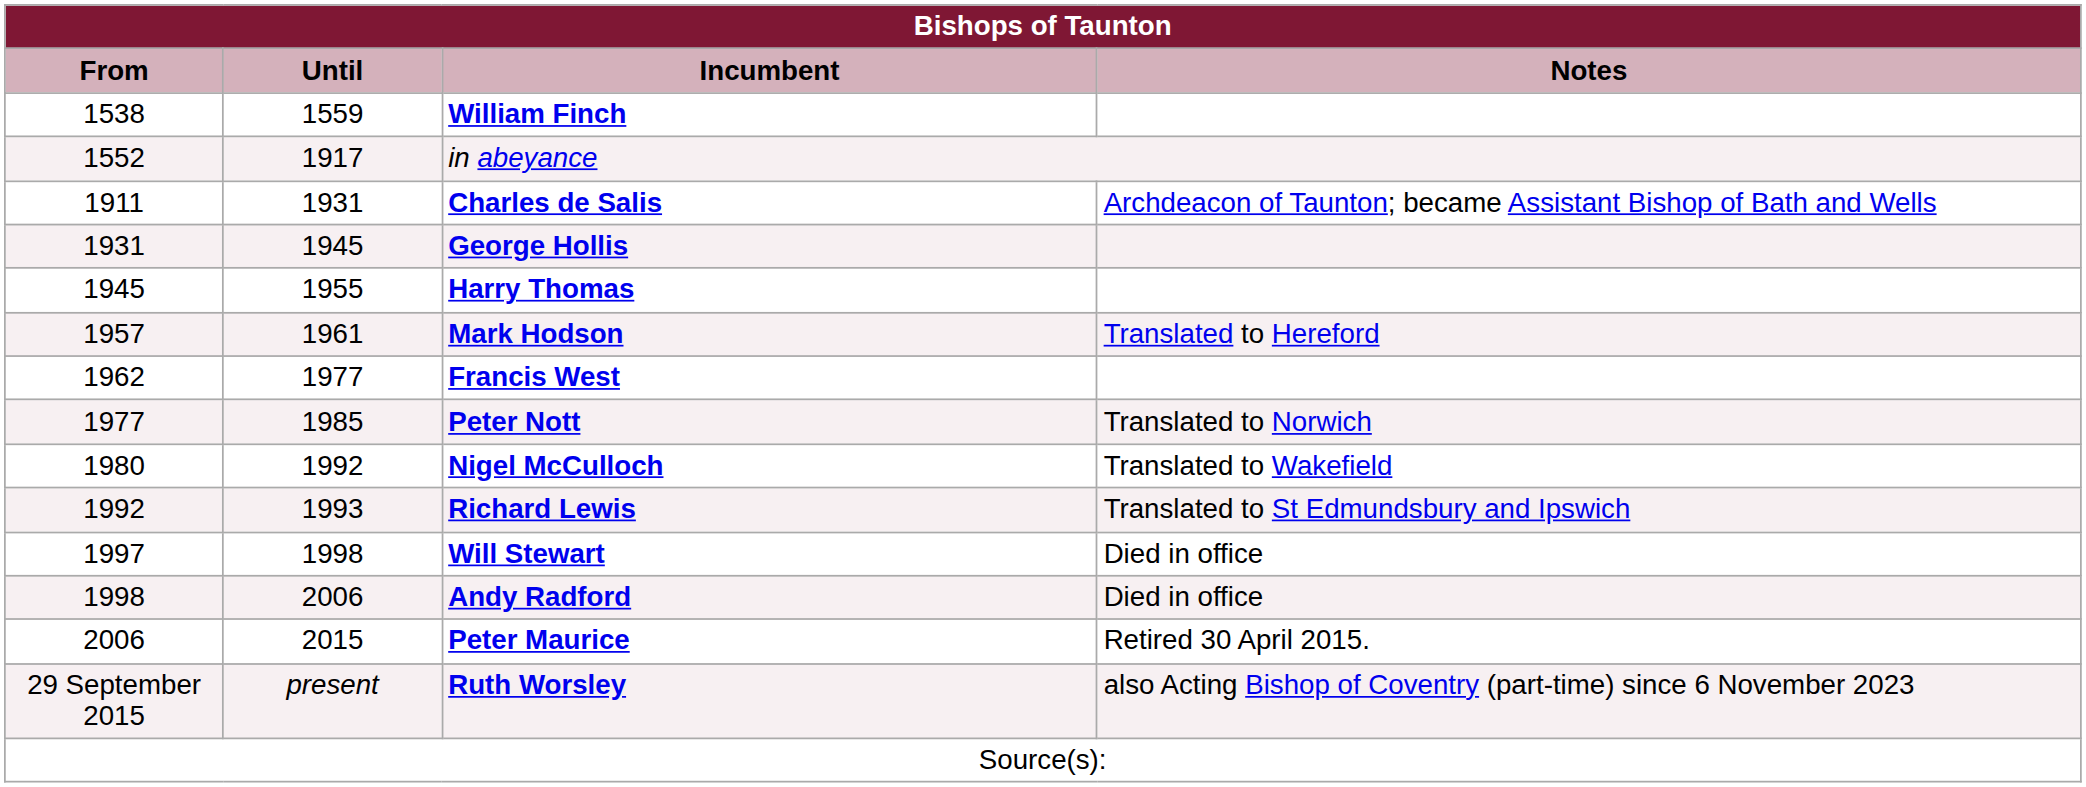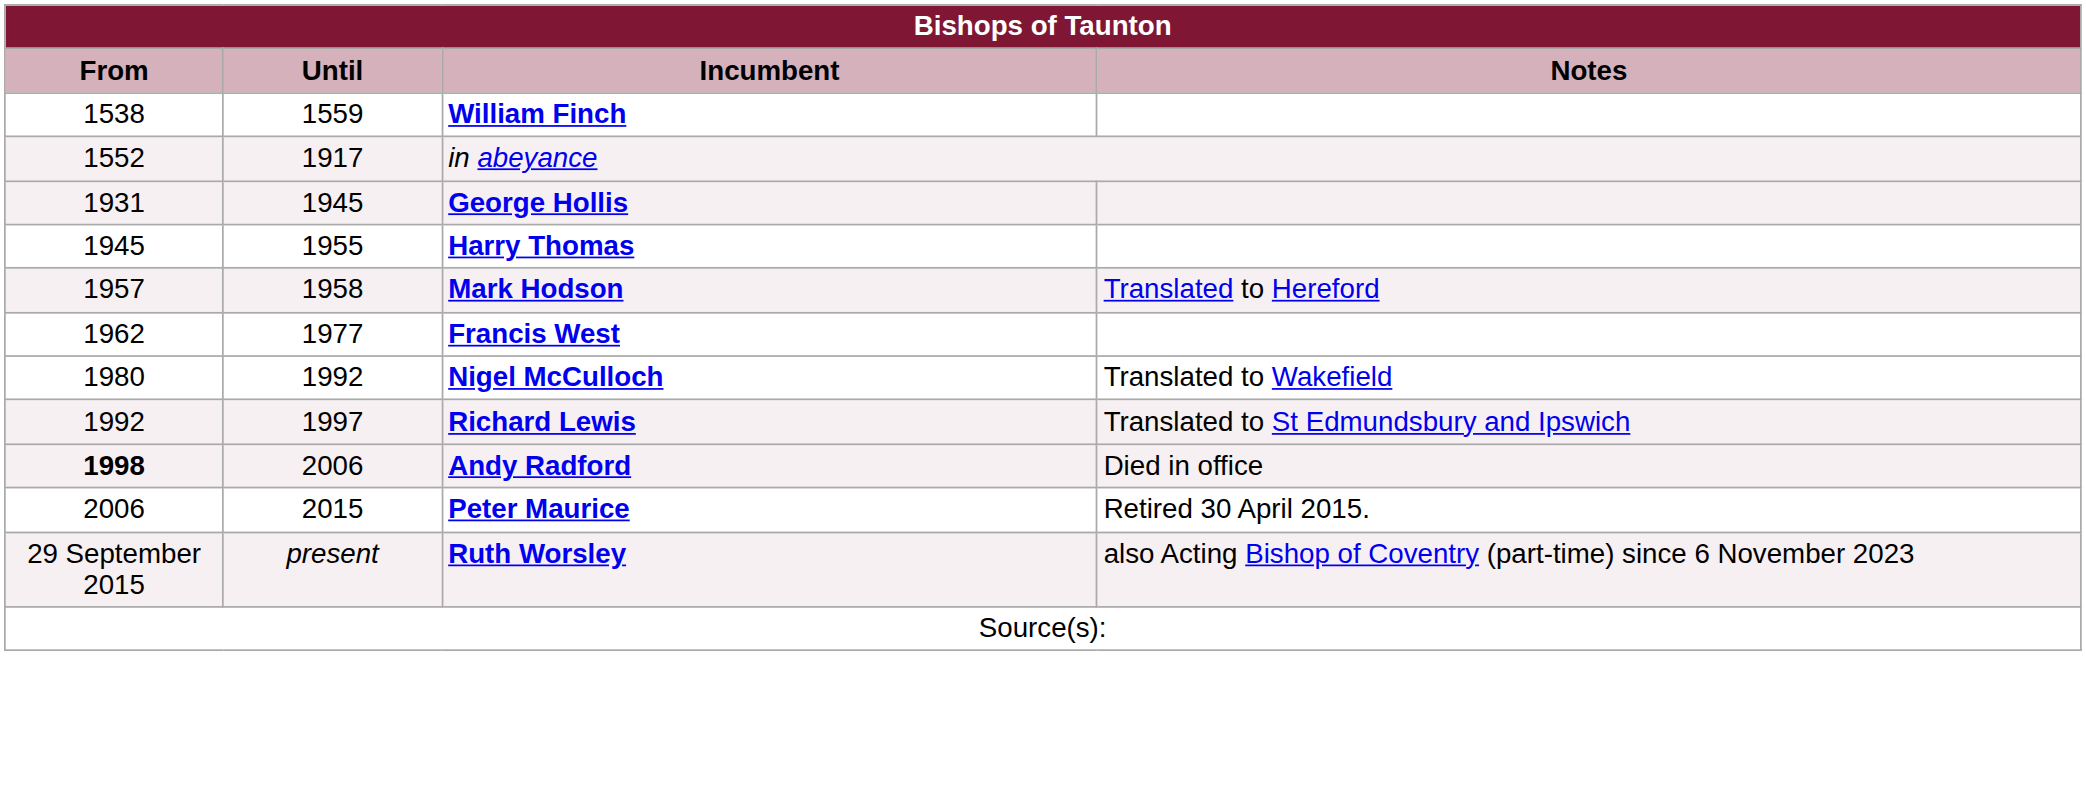- row: 1911 | 1931 | Charles de Salis | Archdeacon of Taunton; became Assistant Bishop of Bath and Wells
Mark Hodson | Until: 1961 -> 1958
- row: 1977 | 1985 | Peter Nott | Translated to Norwich
Richard Lewis | Until: 1993 -> 1997
- row: 1997 | 1998 | Will Stewart | Died in office
Andy Radford | From: normal -> bold
